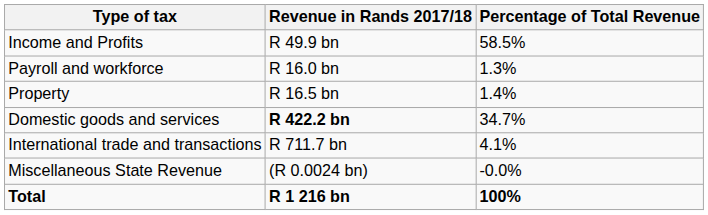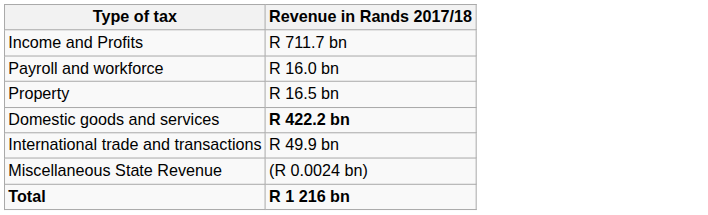- column: Percentage of Total Revenue | 58.5% | 1.3% | 1.4% | 34.7% | 4.1% | -0.0% | 100%
Income and Profits | Revenue in Rands 2017/18: R 49.9 bn -> R 711.7 bn
International trade and transactions | Revenue in Rands 2017/18: R 711.7 bn -> R 49.9 bn
